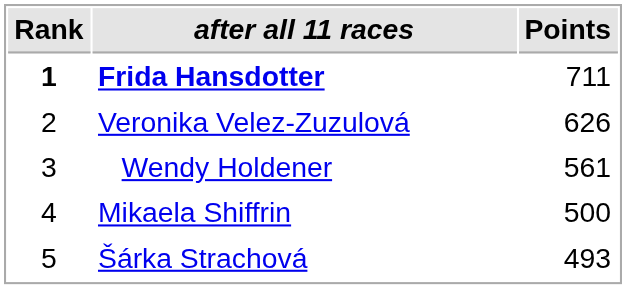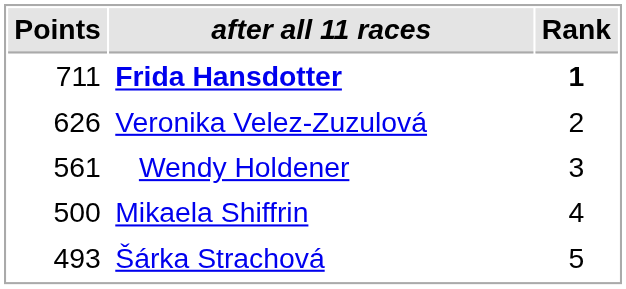columns swapped: Rank <-> Points
